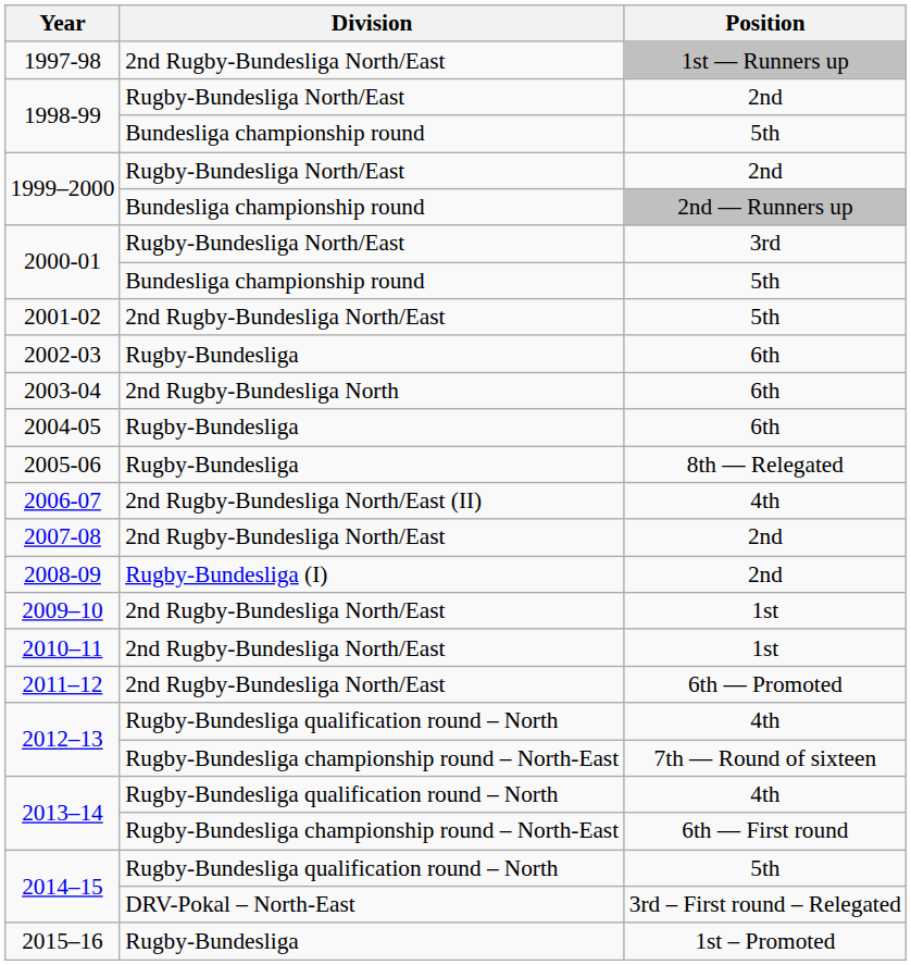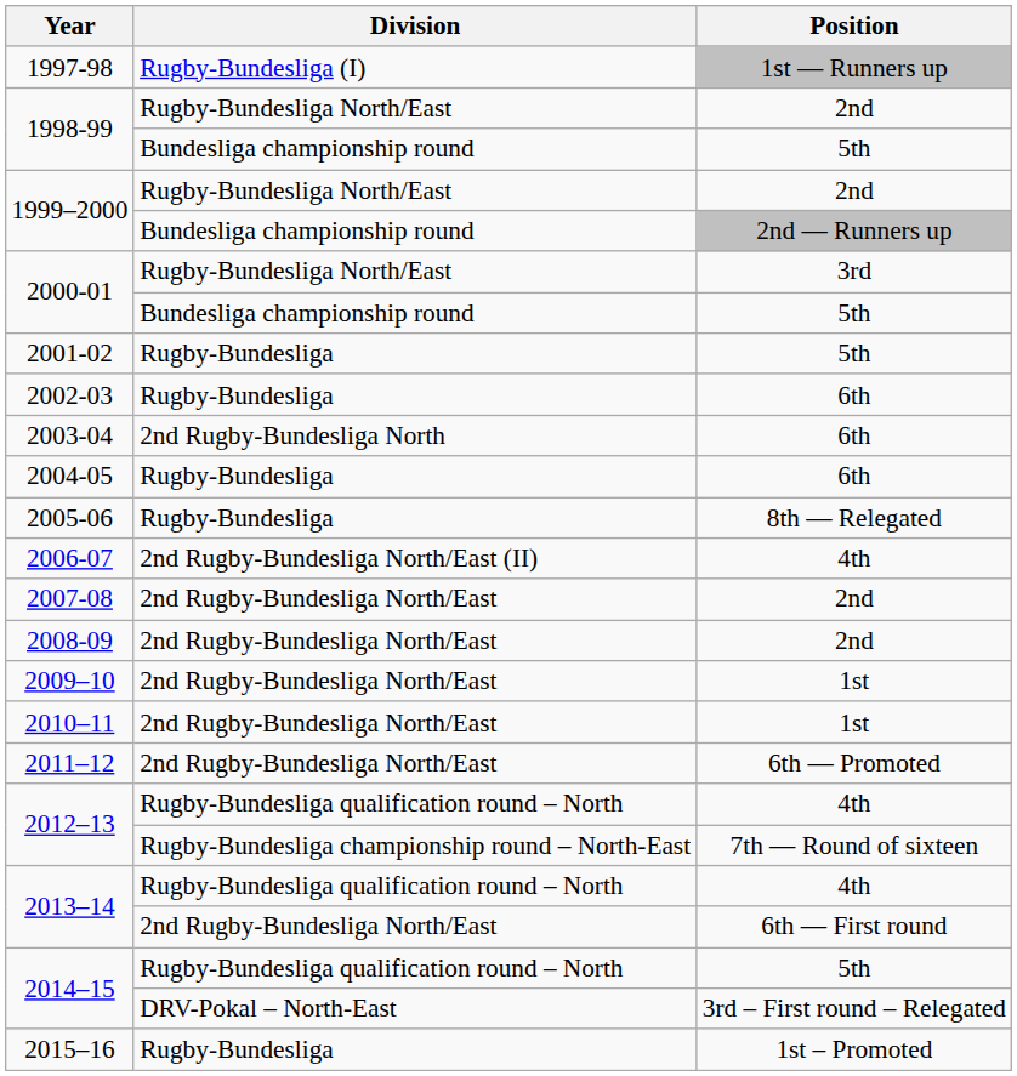1997-98 | Division: 2nd Rugby-Bundesliga North/East -> Rugby-Bundesliga (I)
2001-02 | Division: 2nd Rugby-Bundesliga North/East -> Rugby-Bundesliga
2008-09 | Division: Rugby-Bundesliga (I) -> 2nd Rugby-Bundesliga North/East
2013–14 / 6th — First round | Division: Rugby-Bundesliga championship round – North-East -> 2nd Rugby-Bundesliga North/East
